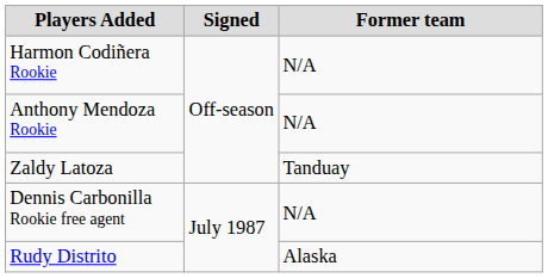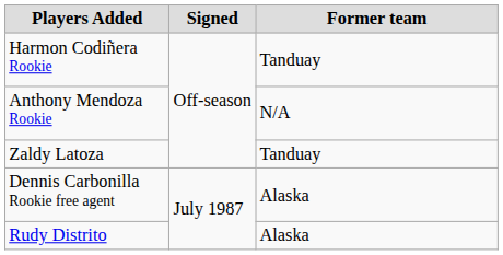Harmon Codiñera Rookie | Former team: N/A -> Tanduay
Dennis Carbonilla Rookie free agent | Former team: N/A -> Alaska
